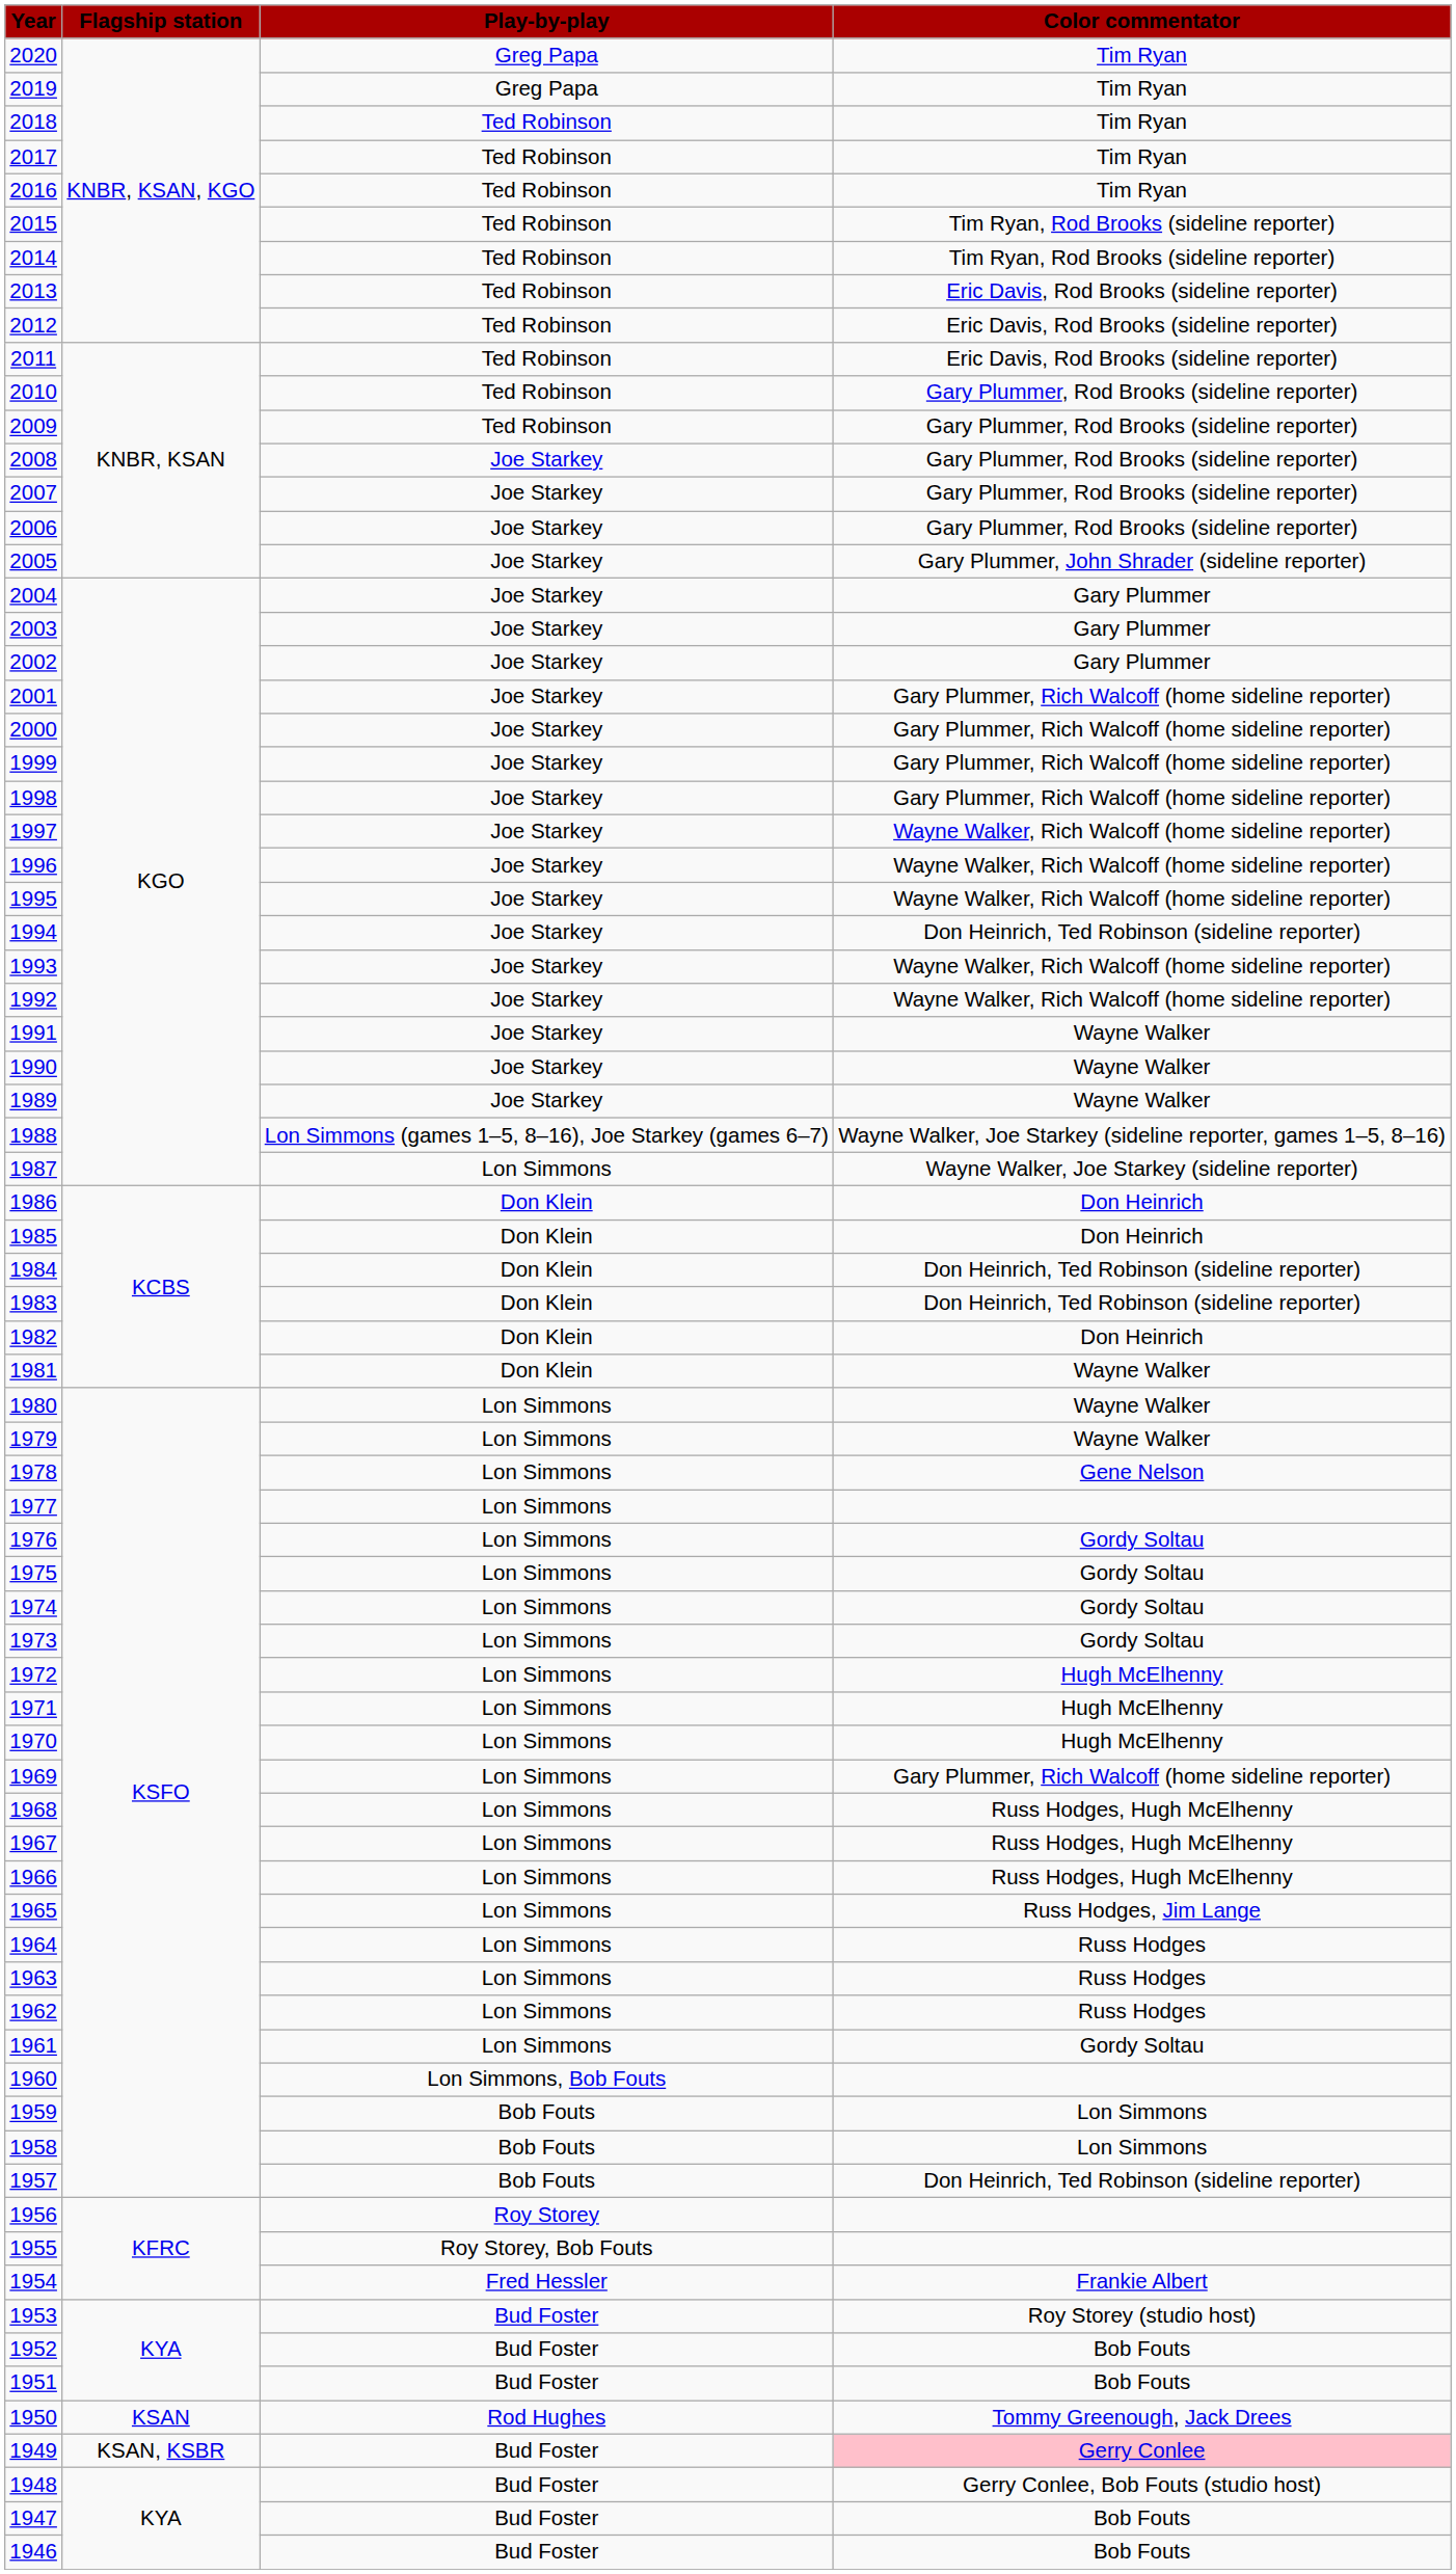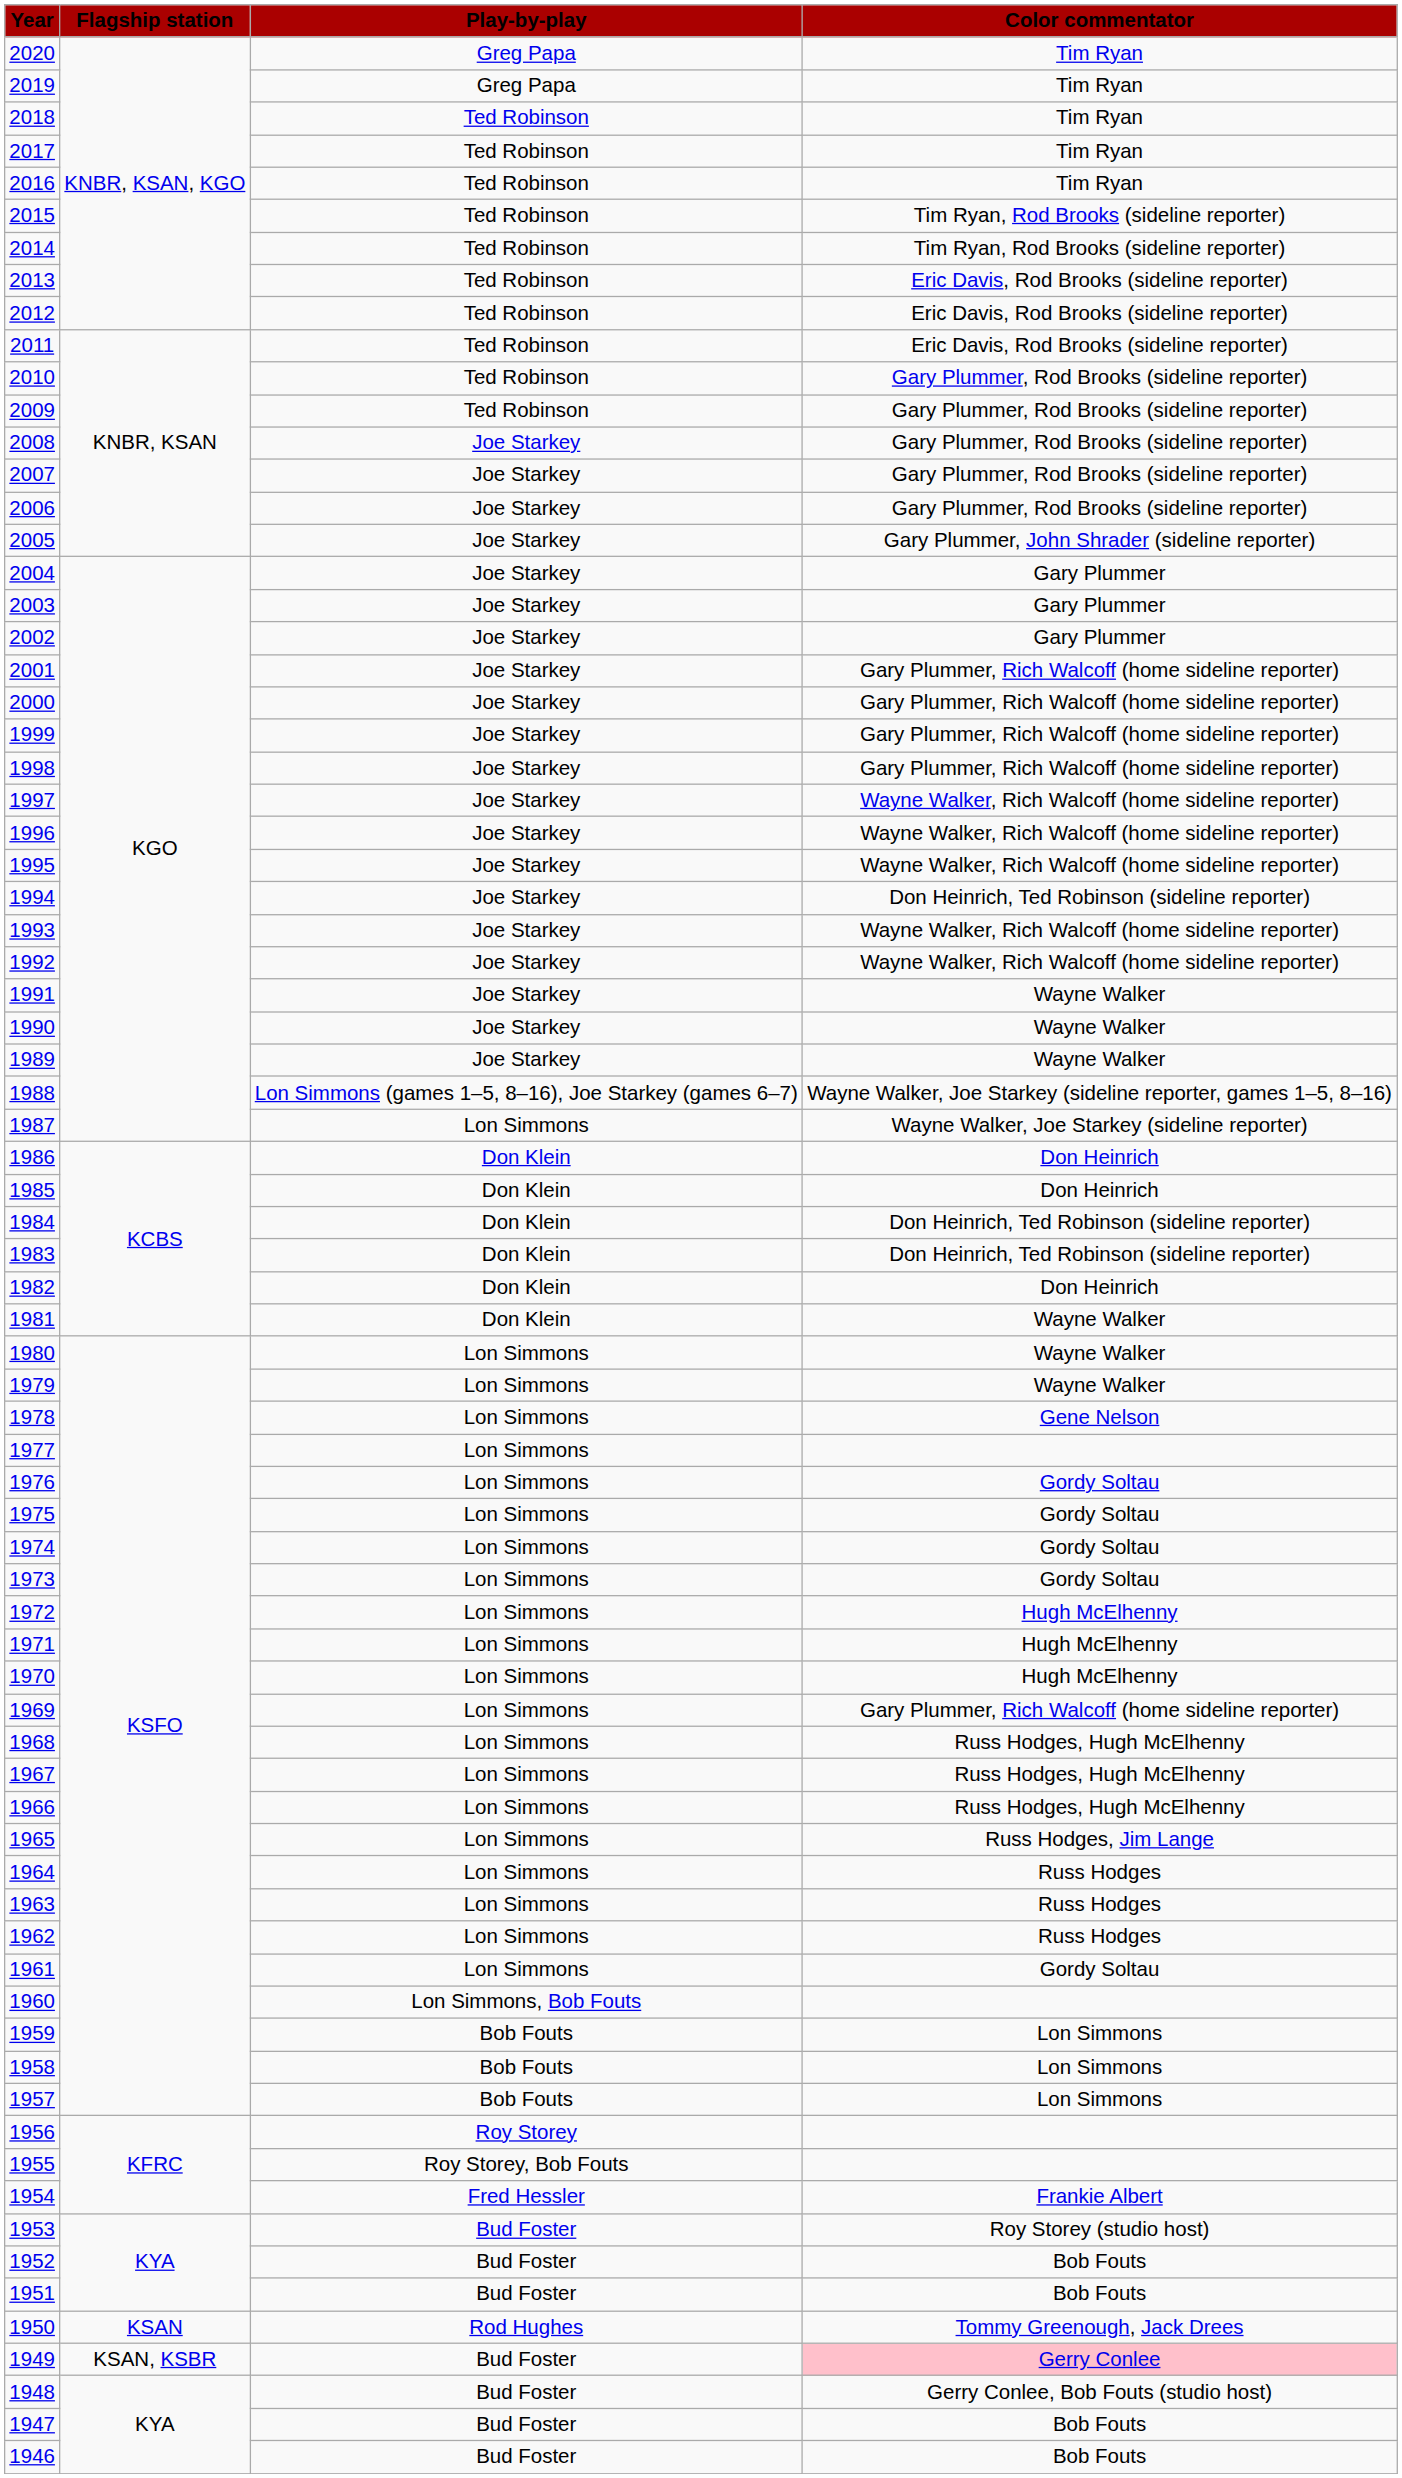1957 | Color commentator: Don Heinrich, Ted Robinson (sideline reporter) -> Lon Simmons
